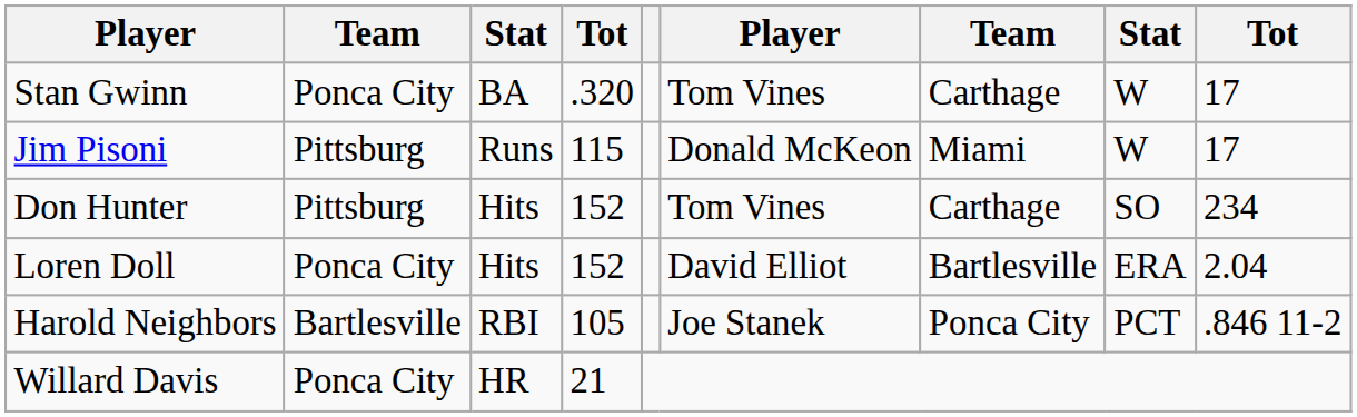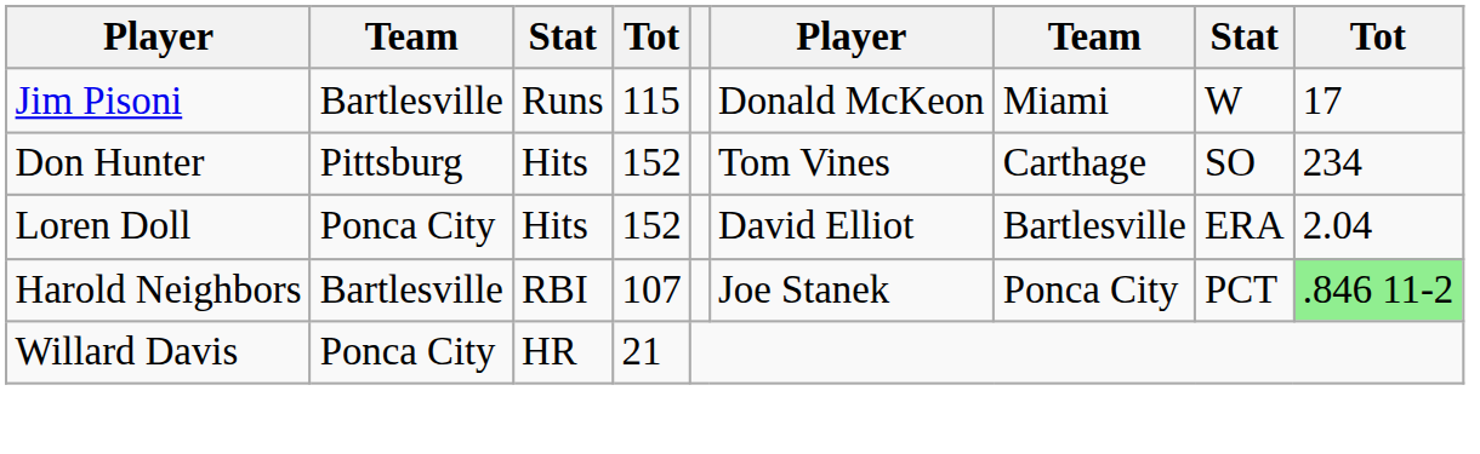- row: Stan Gwinn | Ponca City | BA | .320 | Tom Vines | Carthage | W | 17
Jim Pisoni | column 2: Pittsburg -> Bartlesville
Harold Neighbors | column 4: 105 -> 107
Harold Neighbors | column 9: no background -> lightgreen background
